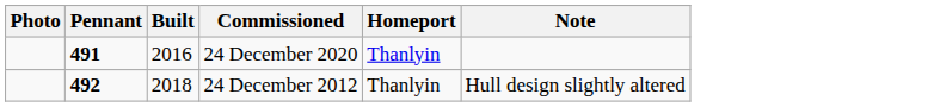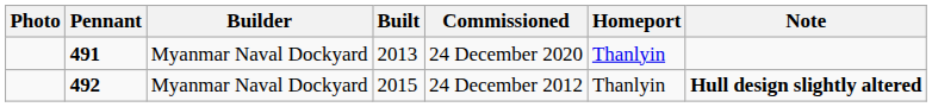+ column: Builder | Myanmar Naval Dockyard | Myanmar Naval Dockyard
491 | Built: 2016 -> 2013
492 | Built: 2018 -> 2015
492 | Note: normal -> bold
